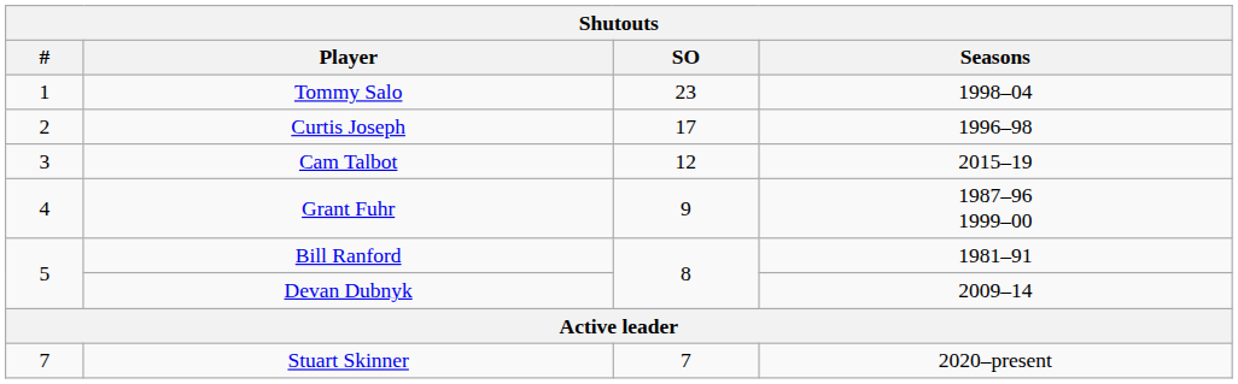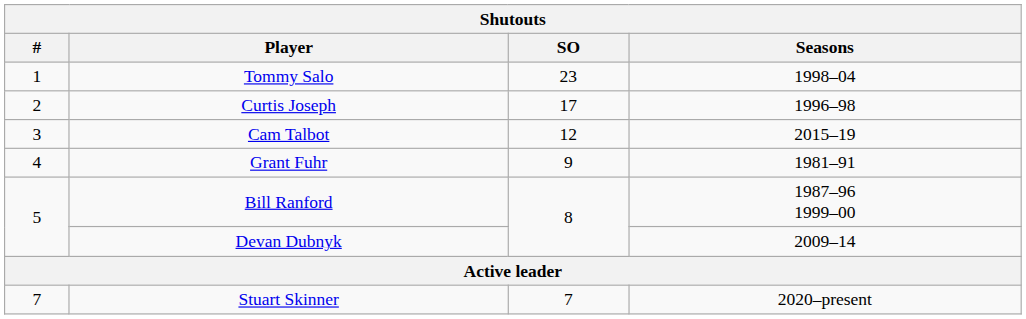Grant Fuhr | Seasons: 1987–96 1999–00 -> 1981–91
Bill Ranford | Seasons: 1981–91 -> 1987–96 1999–00
